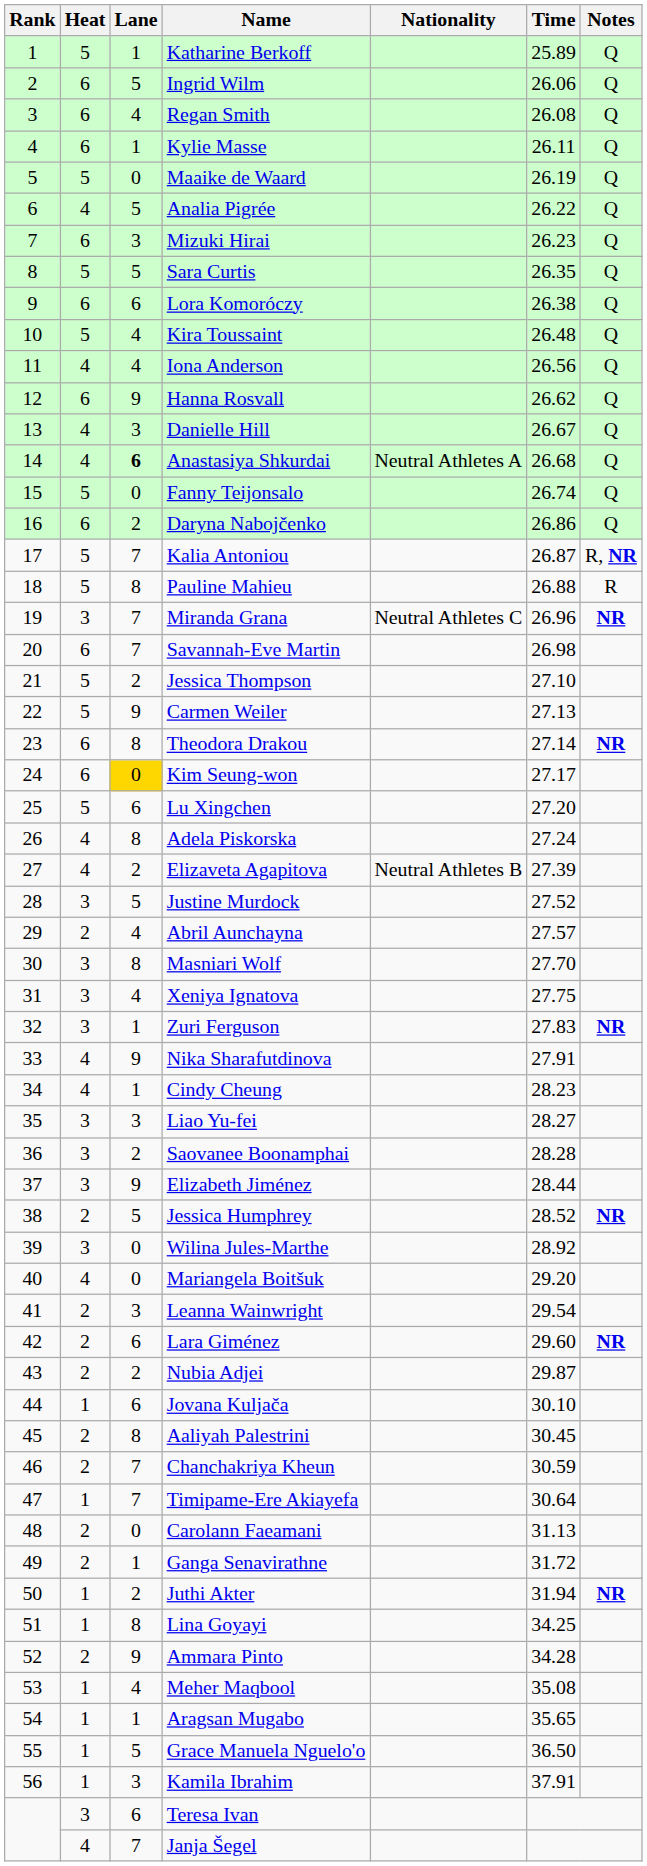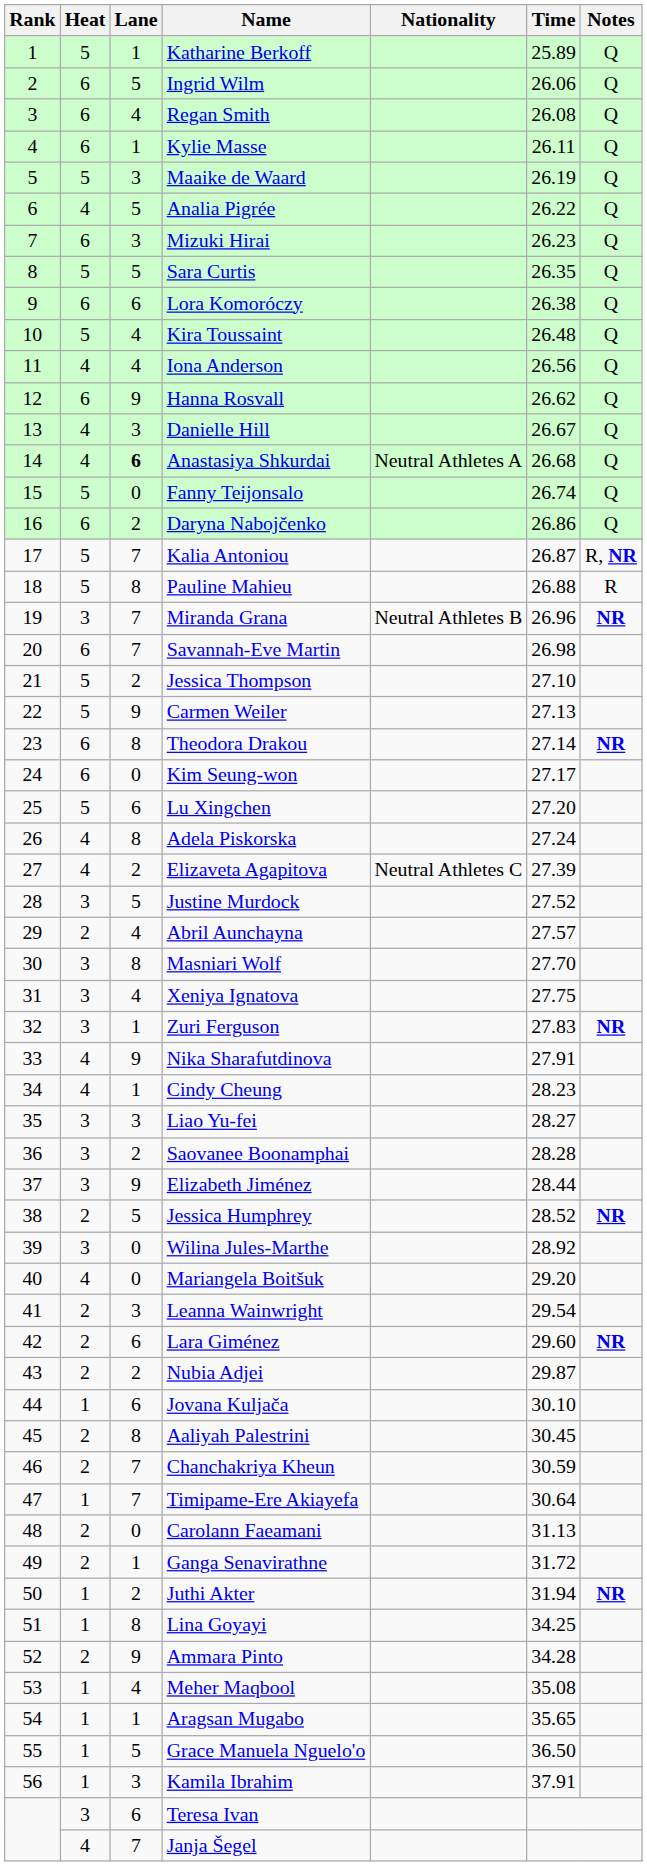Maaike de Waard | Lane: 0 -> 3
Miranda Grana | Nationality: Neutral Athletes C -> Neutral Athletes B
Kim Seung-won | Lane: gold background -> no background
Elizaveta Agapitova | Nationality: Neutral Athletes B -> Neutral Athletes C
